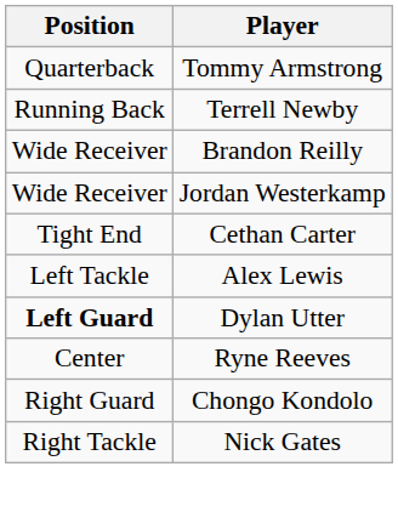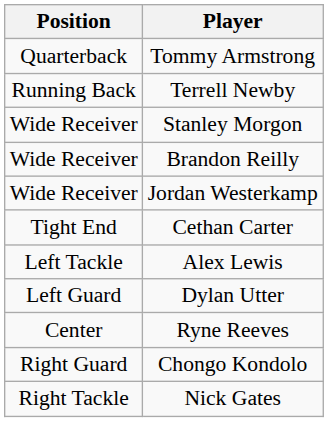+ row: Wide Receiver | Stanley Morgon
Dylan Utter | Position: bold -> normal
